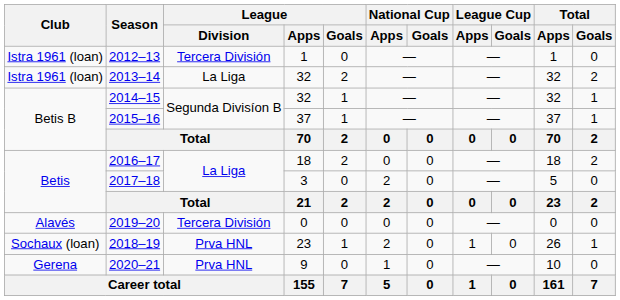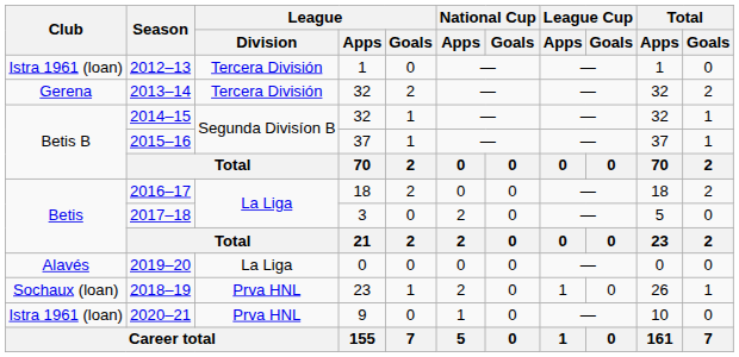2013–14 | Club: Istra 1961 (loan) -> Gerena
2013–14 | League / Division: La Liga -> Tercera División
2019–20 | League / Division: Tercera División -> La Liga
2020–21 | Club: Gerena -> Istra 1961 (loan)
